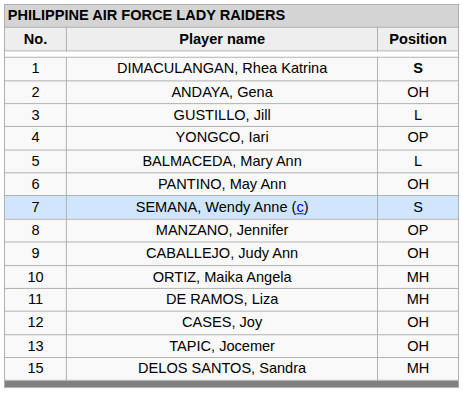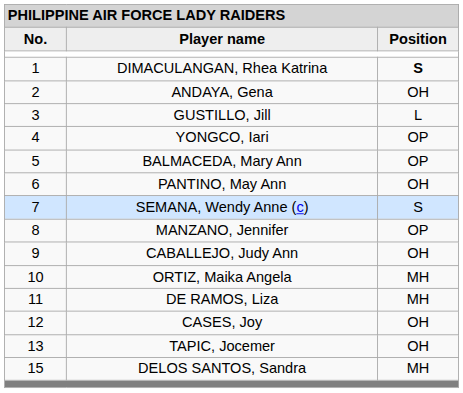BALMACEDA, Mary Ann | column 3: L -> OP
